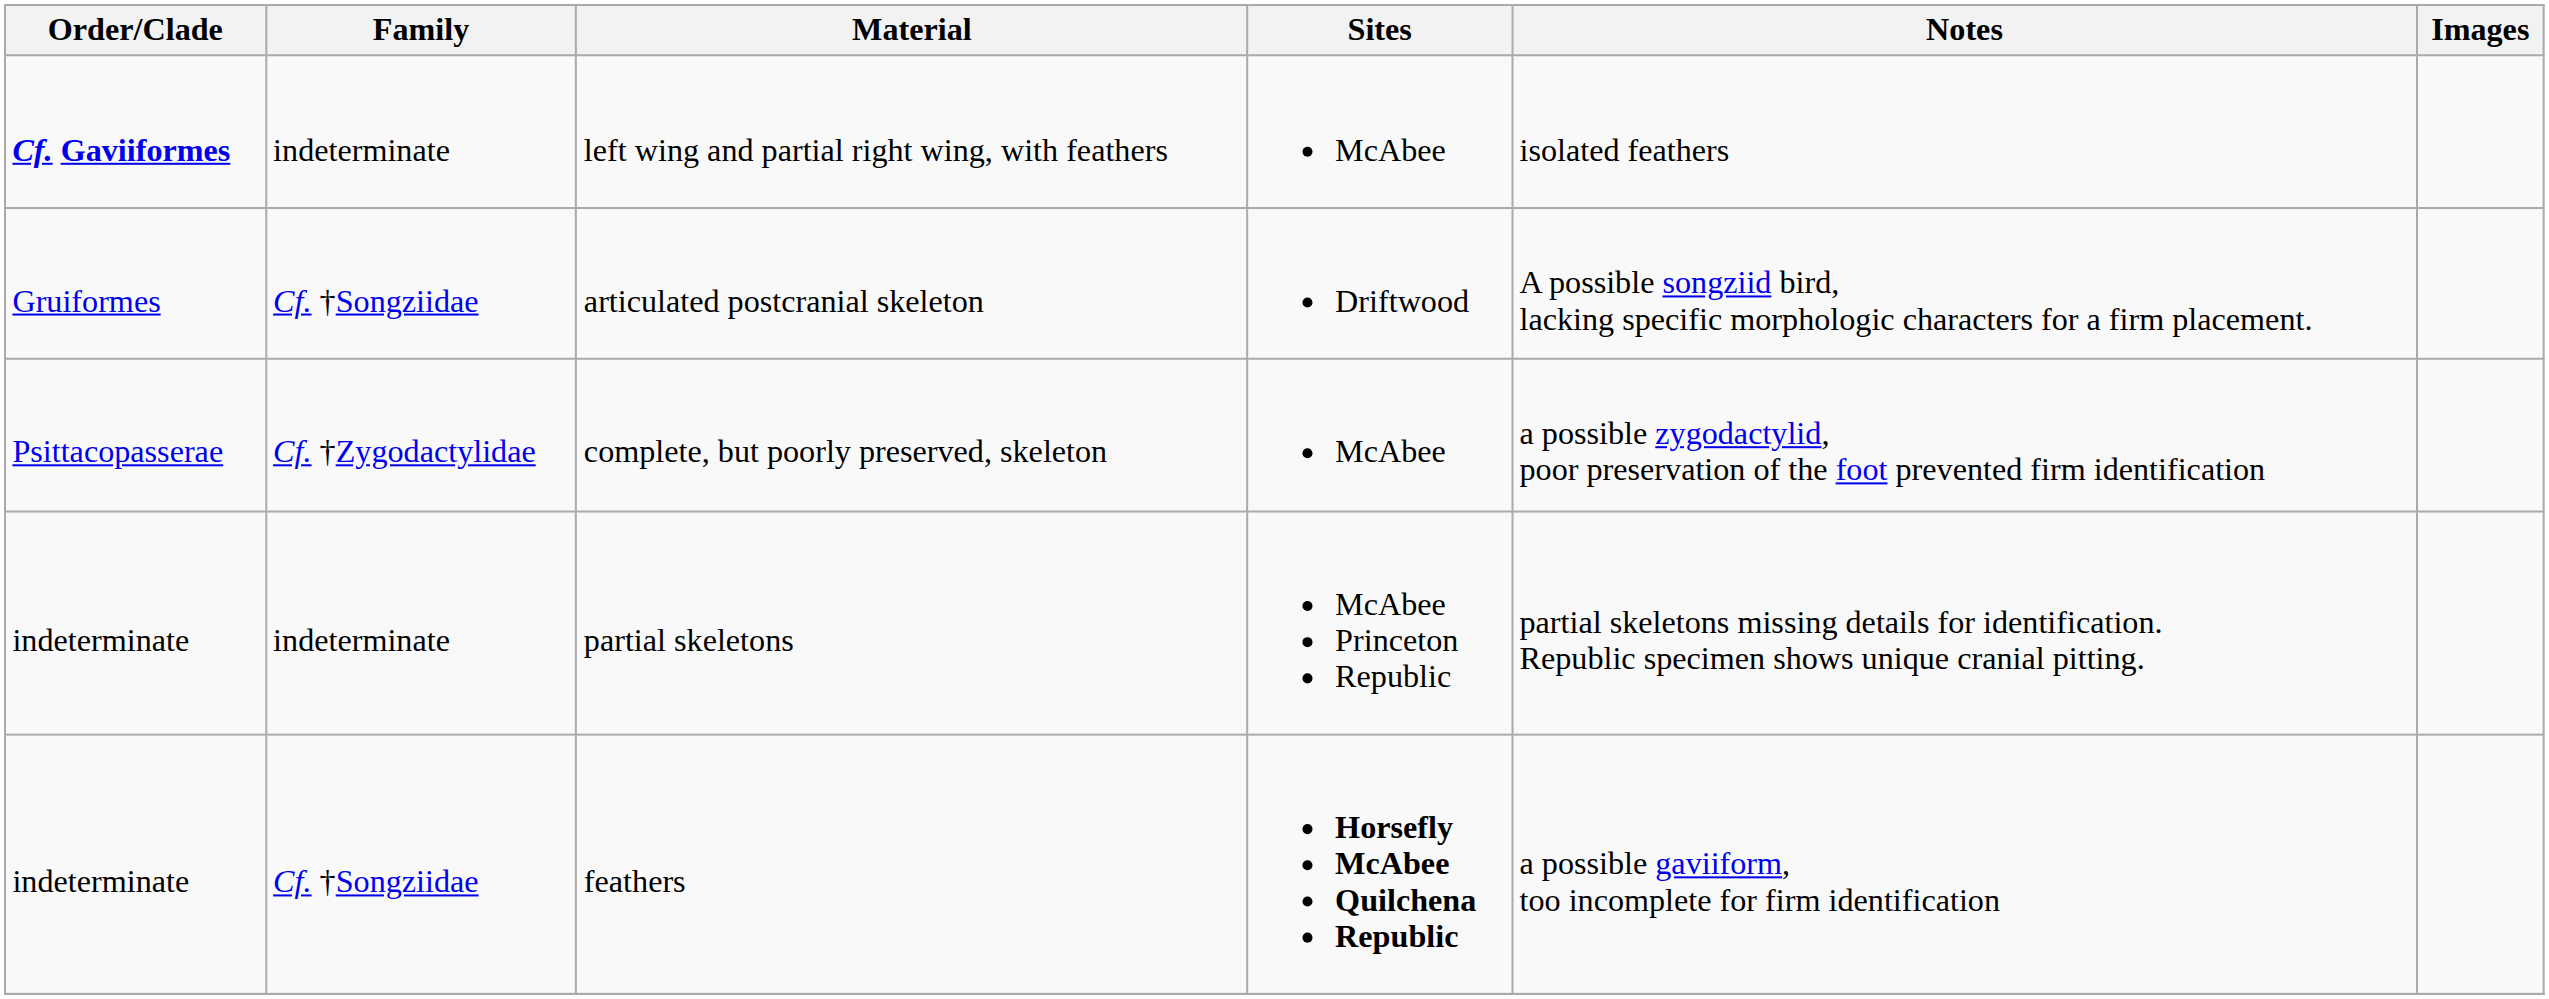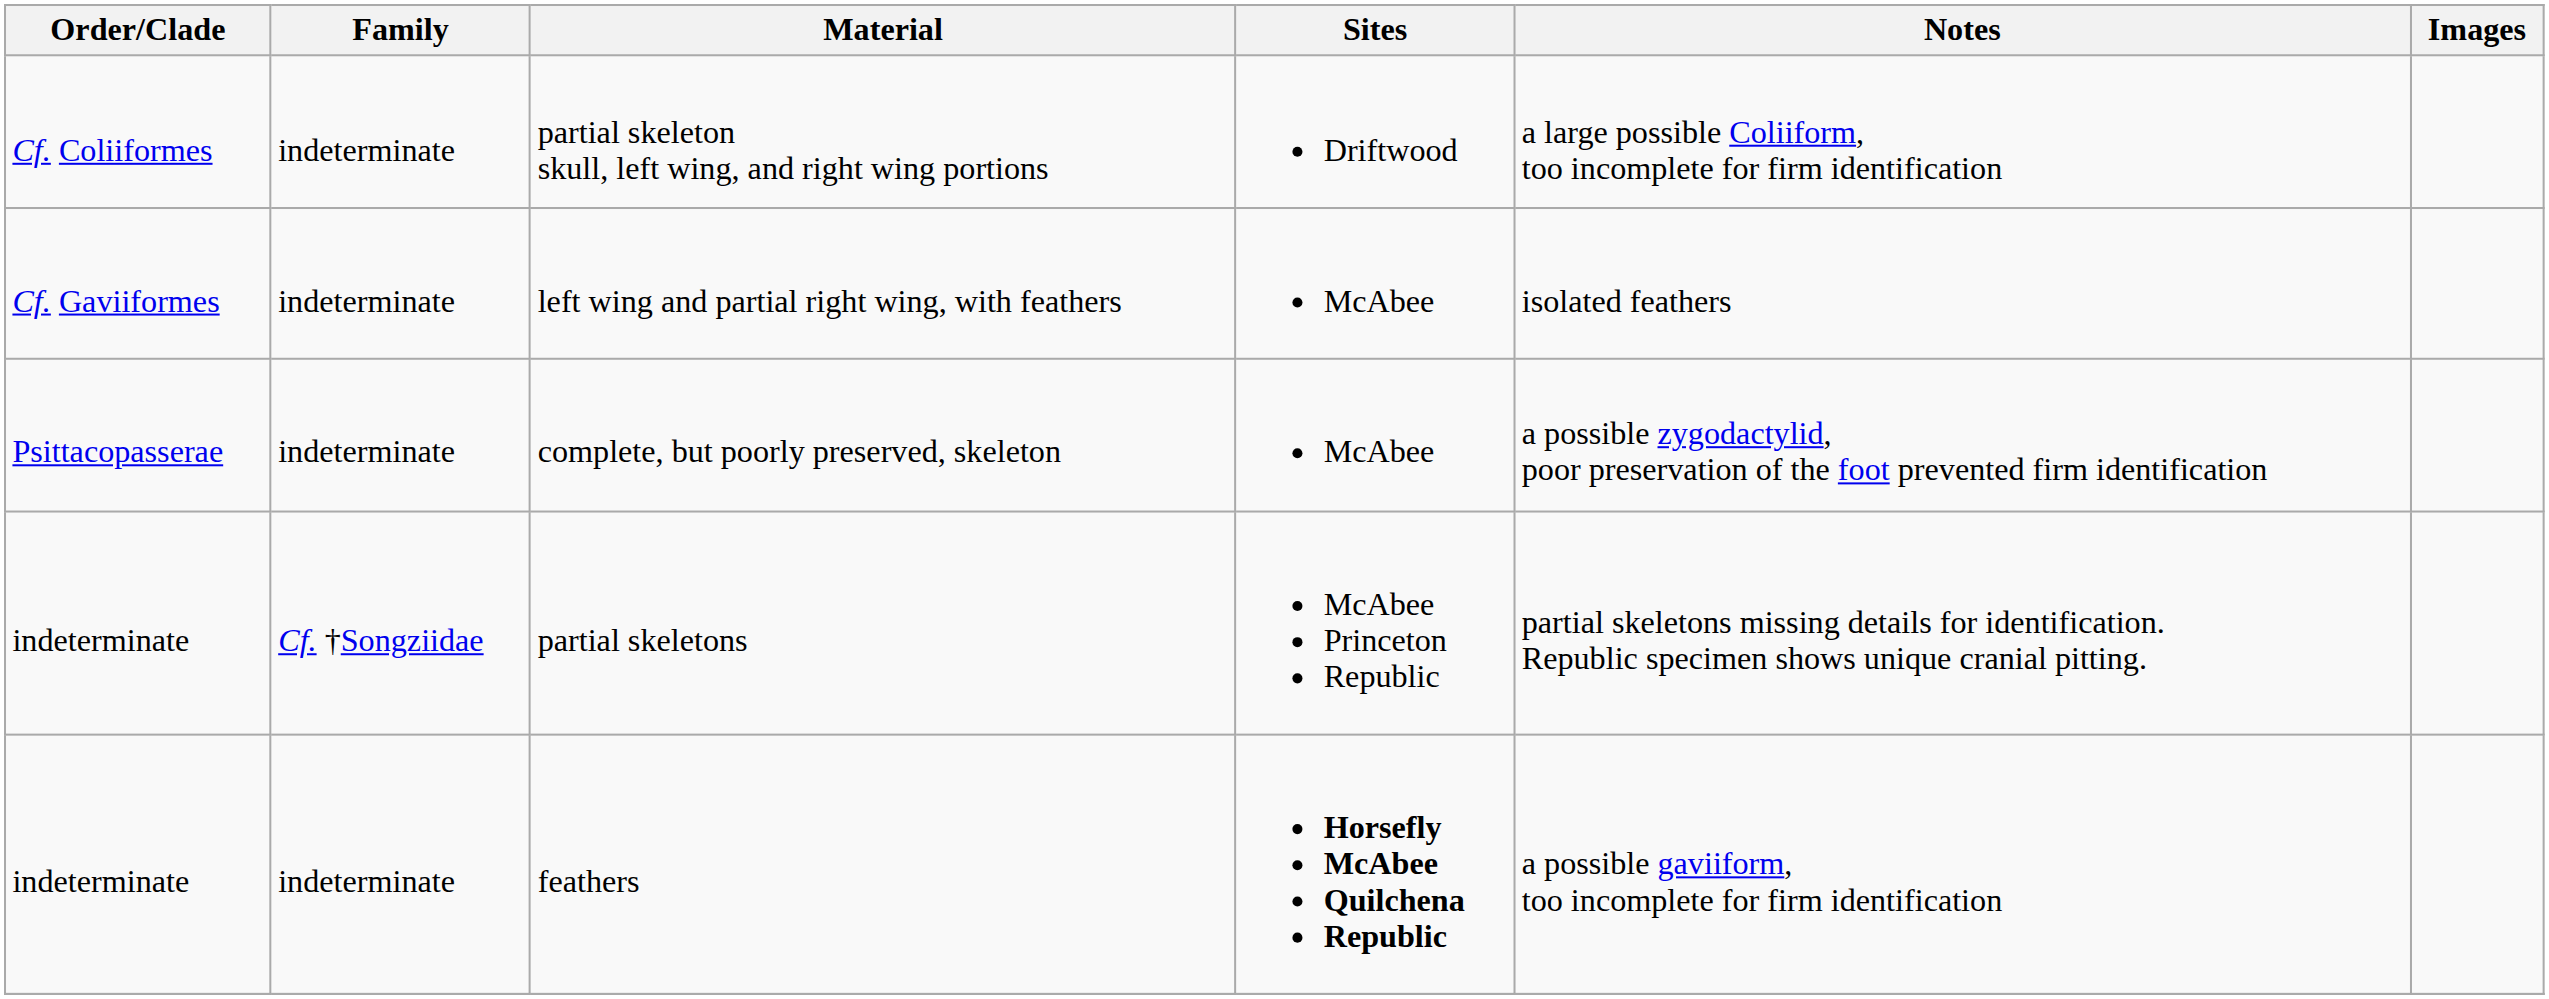+ row: Cf. Coliiformes | indeterminate | partial skeleton skull, left wing, and right wing portions | Driftwood | a large possible Coliiform, too incomplete for firm identification
left wing and partial right wing, with feathers | Order/Clade: bold -> normal
- row: Gruiformes | Cf. †Songziidae | articulated postcranial skeleton | Driftwood | A possible songziid bird, lacking specific morphologic characters for a firm placement.
complete, but poorly preserved, skeleton | Family: Cf. †Zygodactylidae -> indeterminate
partial skeletons | Family: indeterminate -> Cf. †Songziidae
feathers | Family: Cf. †Songziidae -> indeterminate
